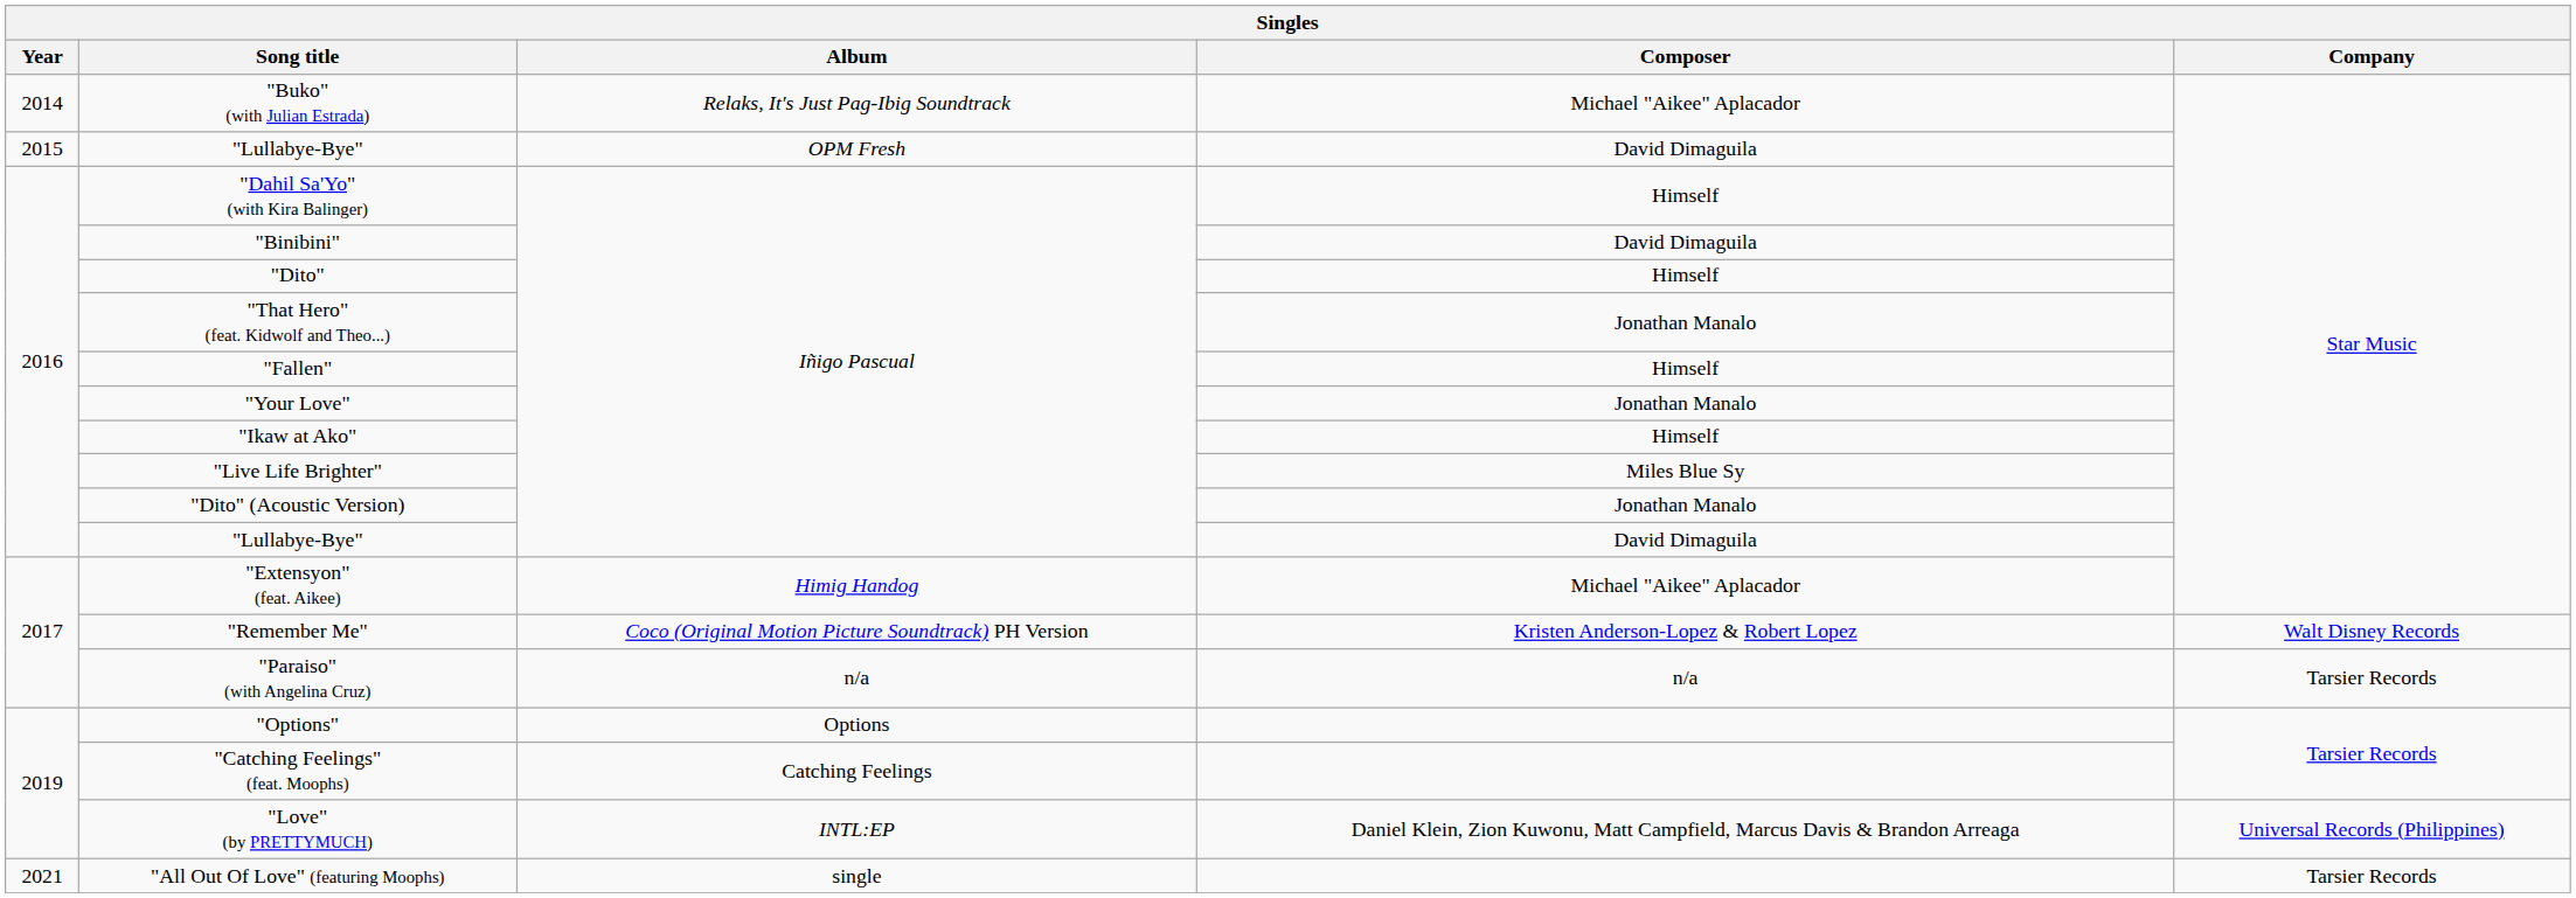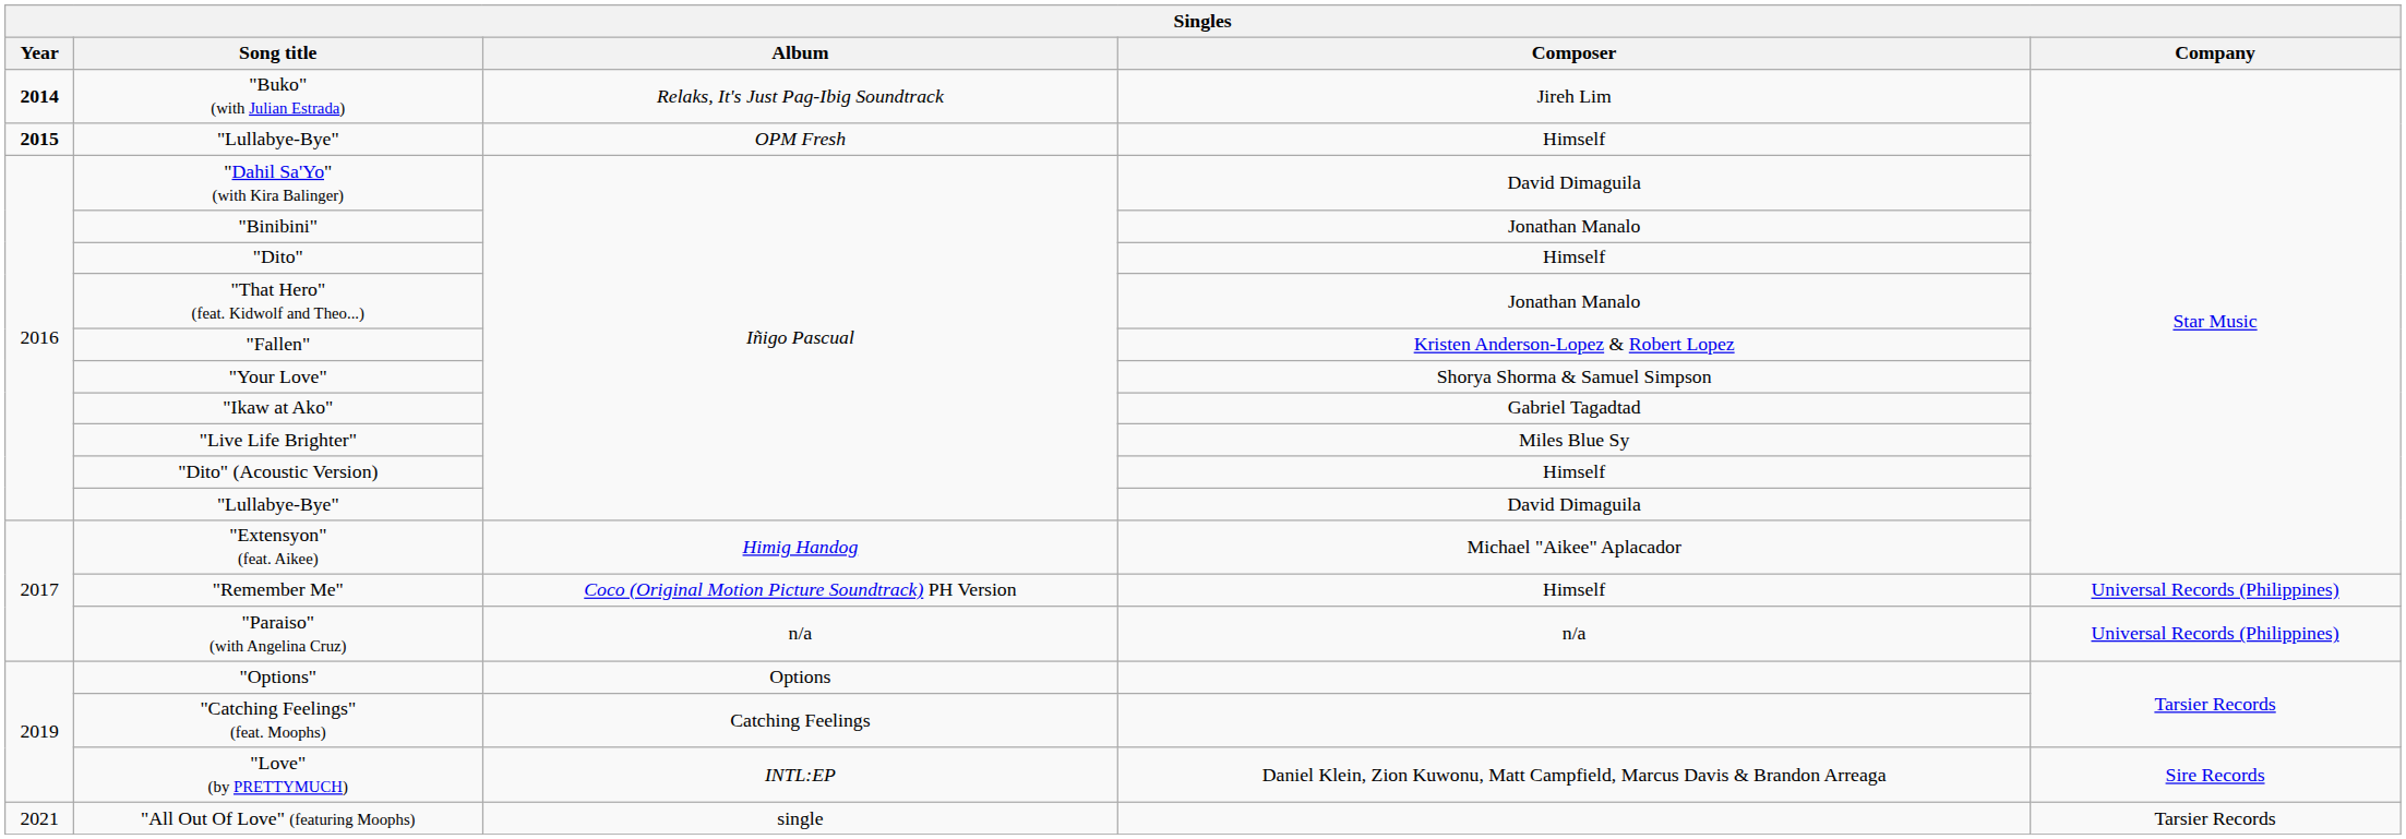"Buko" (with Julian Estrada) | Year: normal -> bold
"Buko" (with Julian Estrada) | Composer: Michael "Aikee" Aplacador -> Jireh Lim
"Lullabye-Bye" / OPM Fresh | Year: normal -> bold
"Lullabye-Bye" / OPM Fresh | Composer: David Dimaguila -> Himself
"Dahil Sa'Yo" (with Kira Balinger) | Composer: Himself -> David Dimaguila
"Binibini" | Composer: David Dimaguila -> Jonathan Manalo
"Fallen" | Composer: Himself -> Kristen Anderson-Lopez & Robert Lopez
"Your Love" | Composer: Jonathan Manalo -> Shorya Shorma & Samuel Simpson
"Ikaw at Ako" | Composer: Himself -> Gabriel Tagadtad
"Dito" (Acoustic Version) | Composer: Jonathan Manalo -> Himself
"Remember Me" | Composer: Kristen Anderson-Lopez & Robert Lopez -> Himself
"Remember Me" | Company: Walt Disney Records -> Universal Records (Philippines)
"Paraiso" (with Angelina Cruz) | Company: Tarsier Records -> Universal Records (Philippines)
"Love" (by PRETTYMUCH) | Company: Universal Records (Philippines) -> Sire Records
